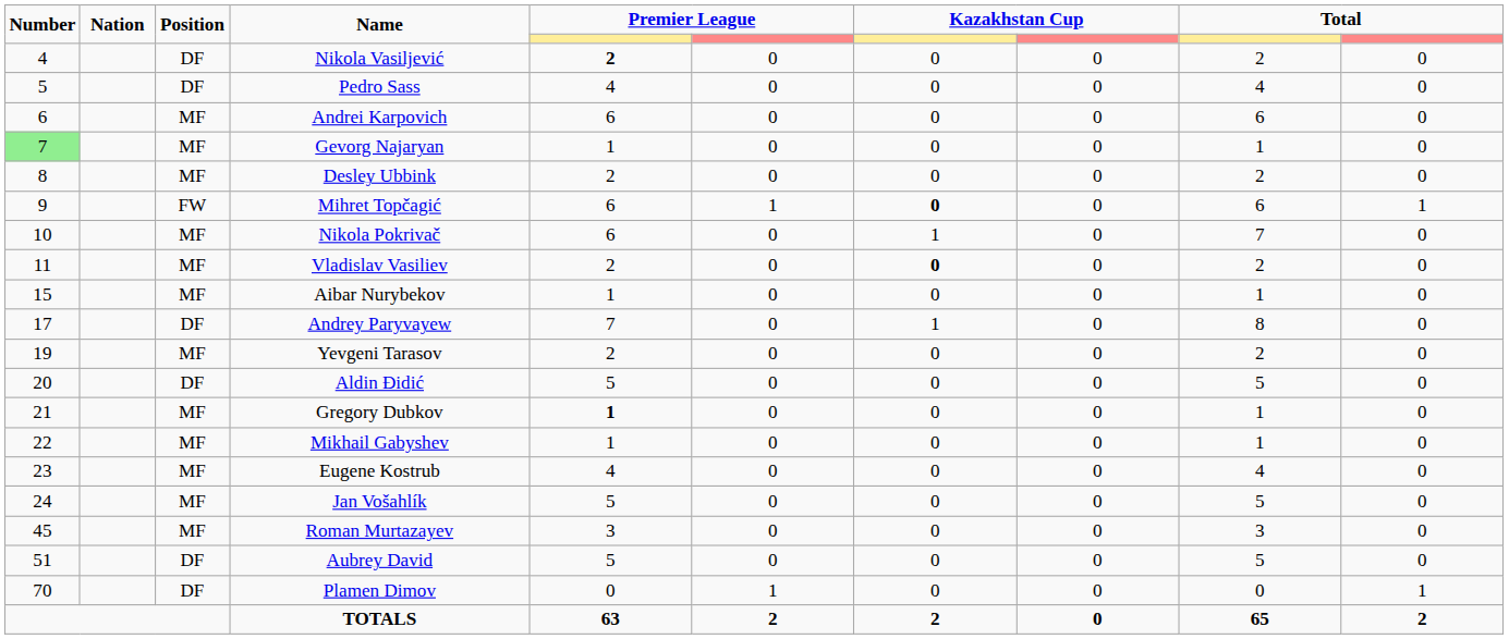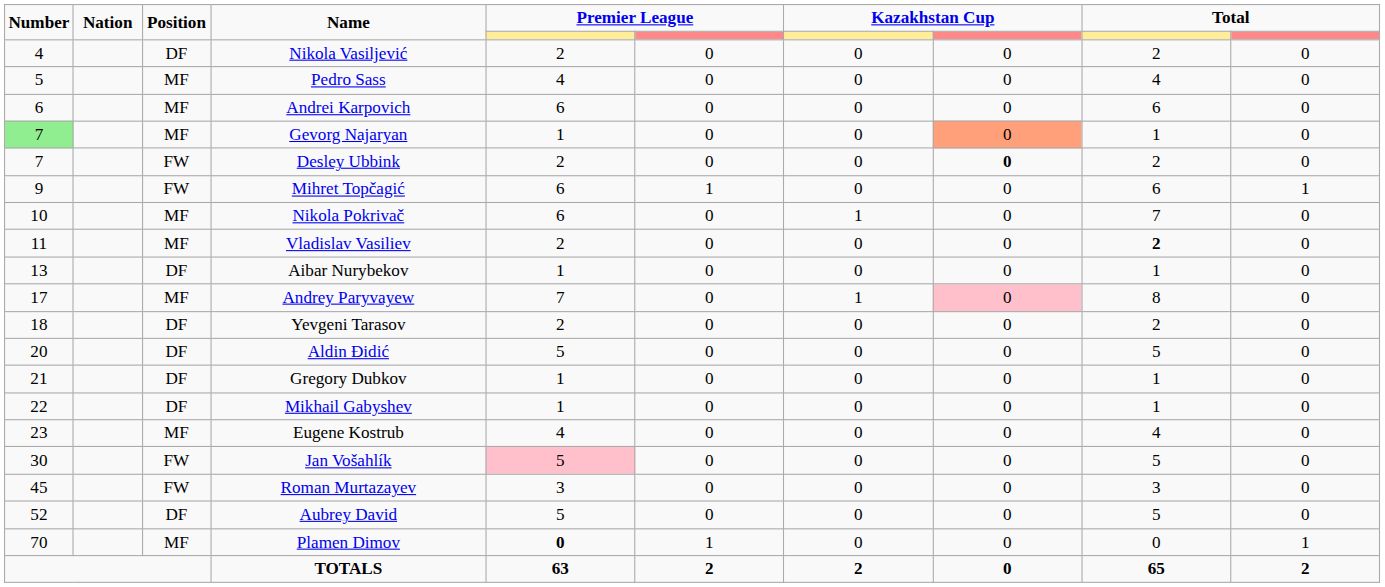Nikola Vasiljević | column 5: bold -> normal
Pedro Sass | Position: DF -> MF
Gevorg Najaryan | column 8: no background -> lightsalmon background
Desley Ubbink | Number: 8 -> 7
Desley Ubbink | Position: MF -> FW
Desley Ubbink | column 8: normal -> bold
Mihret Topčagić | column 7: bold -> normal
Vladislav Vasiliev | column 7: bold -> normal
Vladislav Vasiliev | column 9: normal -> bold
Aibar Nurybekov | Number: 15 -> 13
Aibar Nurybekov | Position: MF -> DF
Andrey Paryvayew | Position: DF -> MF
Andrey Paryvayew | column 8: no background -> pink background
Yevgeni Tarasov | Number: 19 -> 18
Yevgeni Tarasov | Position: MF -> DF
Gregory Dubkov | Position: MF -> DF
Gregory Dubkov | column 5: bold -> normal
Mikhail Gabyshev | Position: MF -> DF
Jan Vošahlík | Number: 24 -> 30
Jan Vošahlík | Position: MF -> FW
Jan Vošahlík | column 5: no background -> pink background
Roman Murtazayev | Position: MF -> FW
Aubrey David | Number: 51 -> 52
Plamen Dimov | Position: DF -> MF
Plamen Dimov | column 5: normal -> bold
